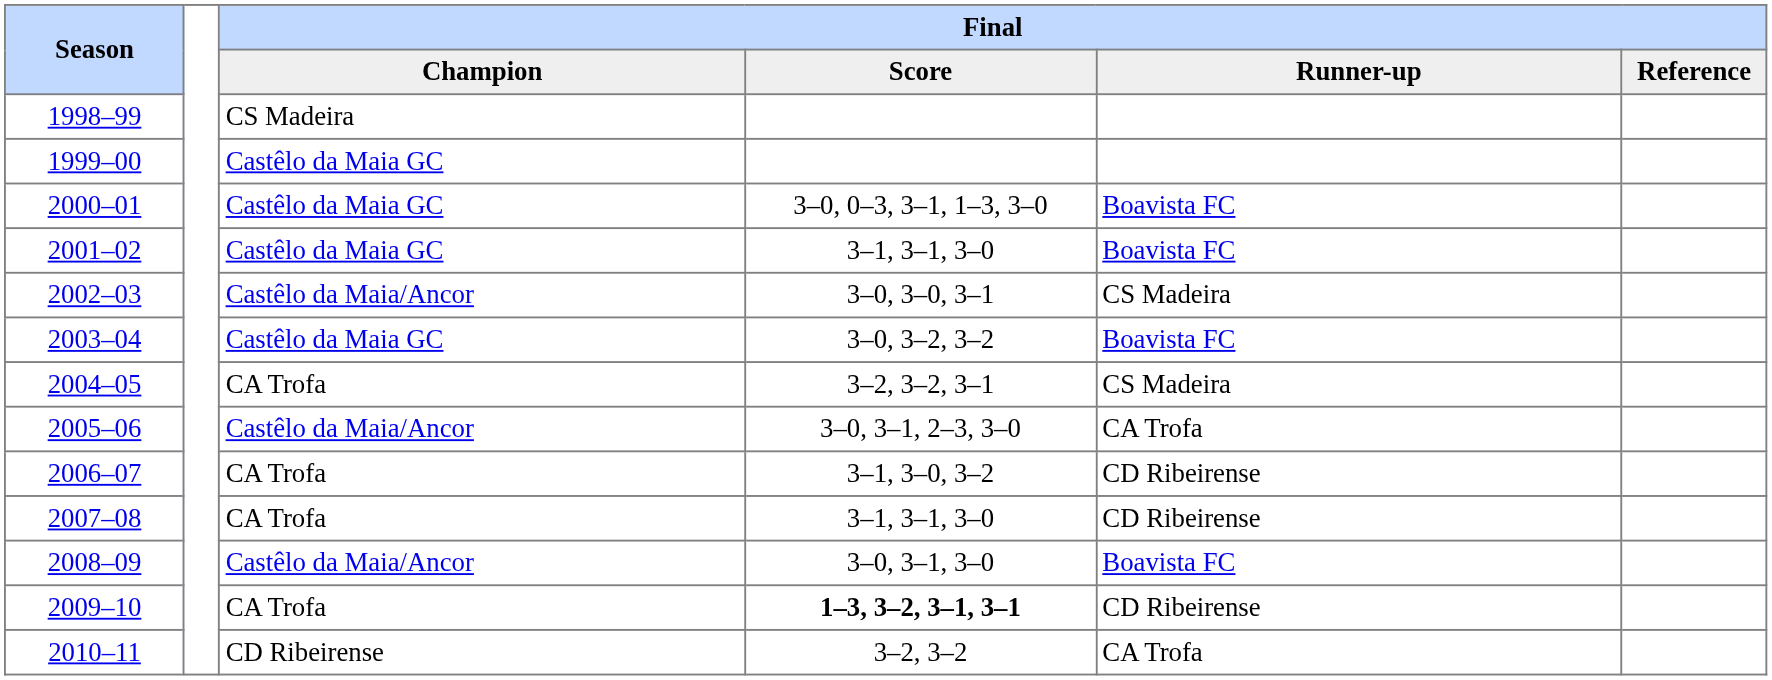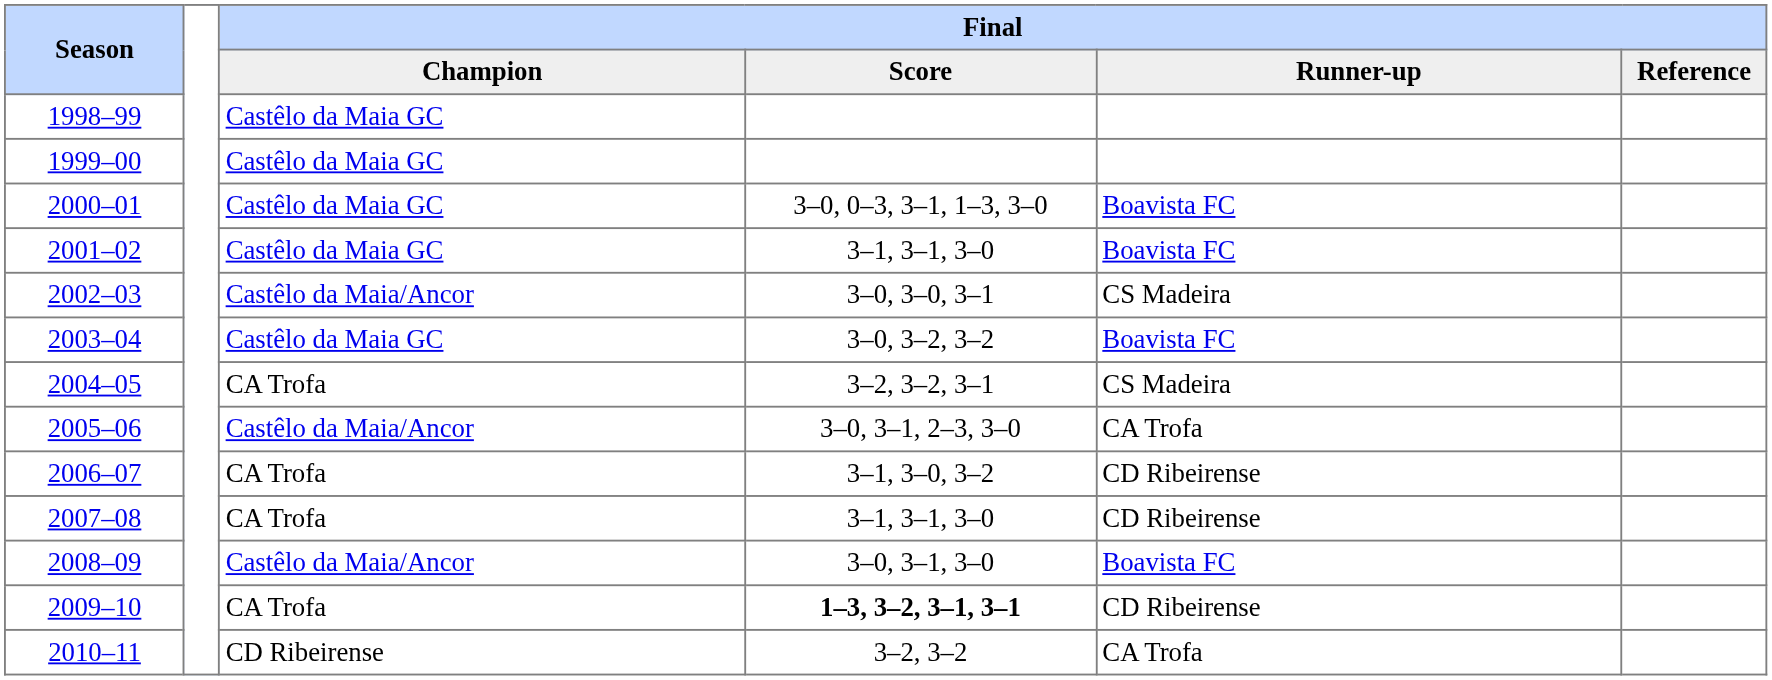1998–99 | Final / Champion: CS Madeira -> Castêlo da Maia GC
